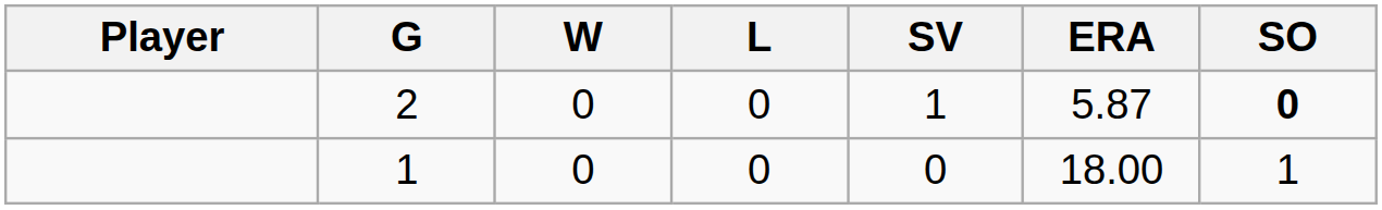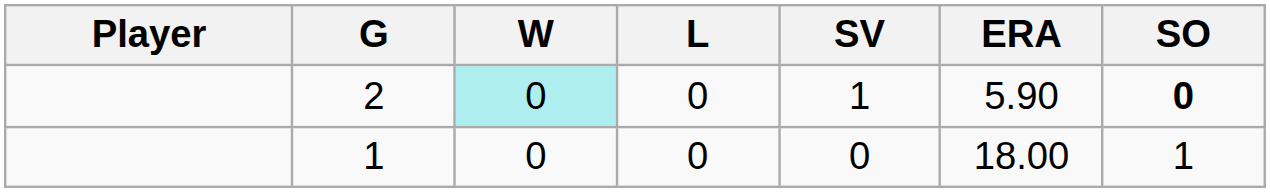2 | W: no background -> paleturquoise background
2 | ERA: 5.87 -> 5.90
